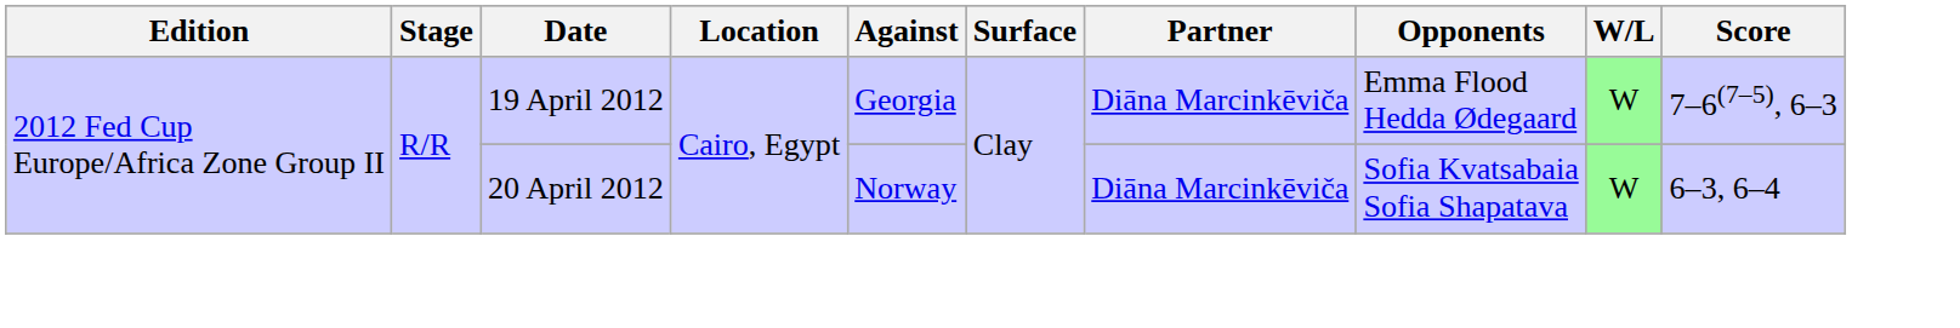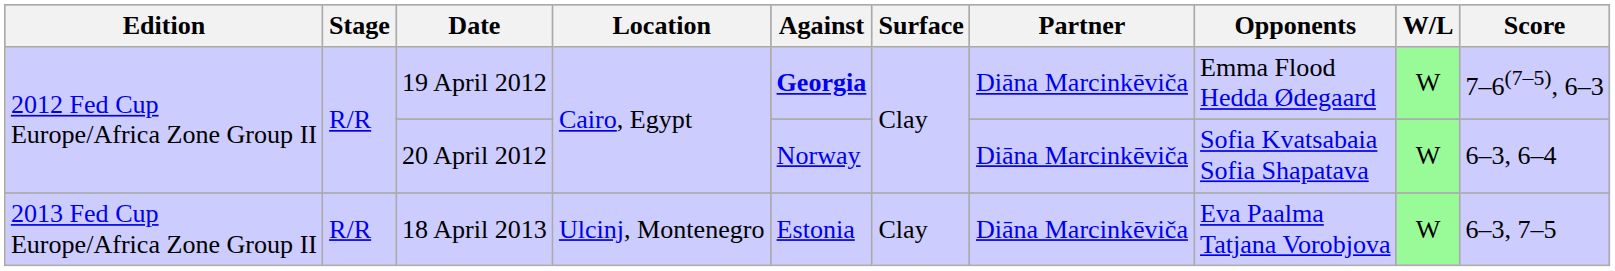19 April 2012 | Against: normal -> bold
+ row: 2013 Fed Cup Europe/Africa Zone Group II | R/R | 18 April 2013 | Ulcinj, Montenegro | Estonia | Clay | Diāna Marcinkēviča | Eva Paalma Tatjana Vorobjova | W | 6–3, 7–5
